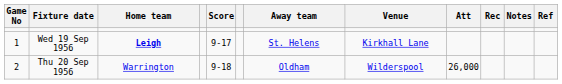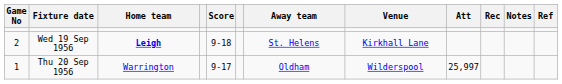Wed 19 Sep 1956 | Game No: 1 -> 2
Wed 19 Sep 1956 | Score: 9-17 -> 9-18
Thu 20 Sep 1956 | Game No: 2 -> 1
Thu 20 Sep 1956 | Score: 9-18 -> 9-17
Thu 20 Sep 1956 | Att: 26,000 -> 25,997
